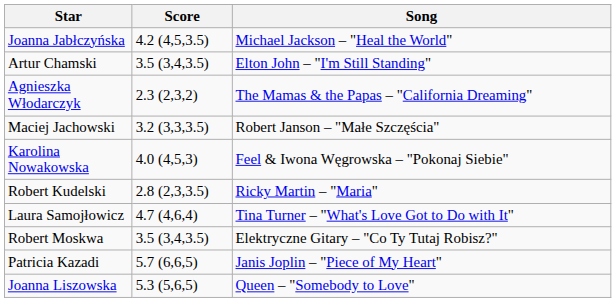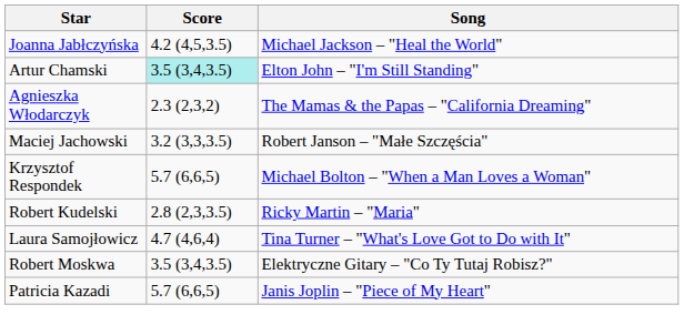Artur Chamski | Score: no background -> paleturquoise background
+ row: Krzysztof Respondek | 5.7 (6,6,5) | Michael Bolton – "When a Man Loves a Woman"
- row: Karolina Nowakowska | 4.0 (4,5,3) | Feel & Iwona Węgrowska – "Pokonaj Siebie"
- row: Joanna Liszowska | 5.3 (5,6,5) | Queen – "Somebody to Love"
